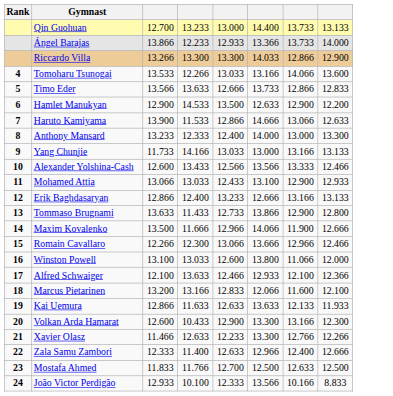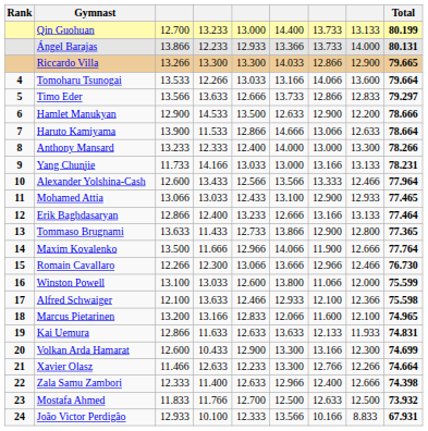+ column: Total | 80.199 | 80.131 | 79.665 | 79.664 | 79.297 | 78.666 | 78.664 | 78.266 | 78.231 | 77.964 | 77.465 | 77.464 | 77.365 | 77.764 | 76.730 | 75.599 | 75.598 | 74.965 | 74.831 | 74.699 | 74.664 | 74.398 | 73.932 | 67.931
